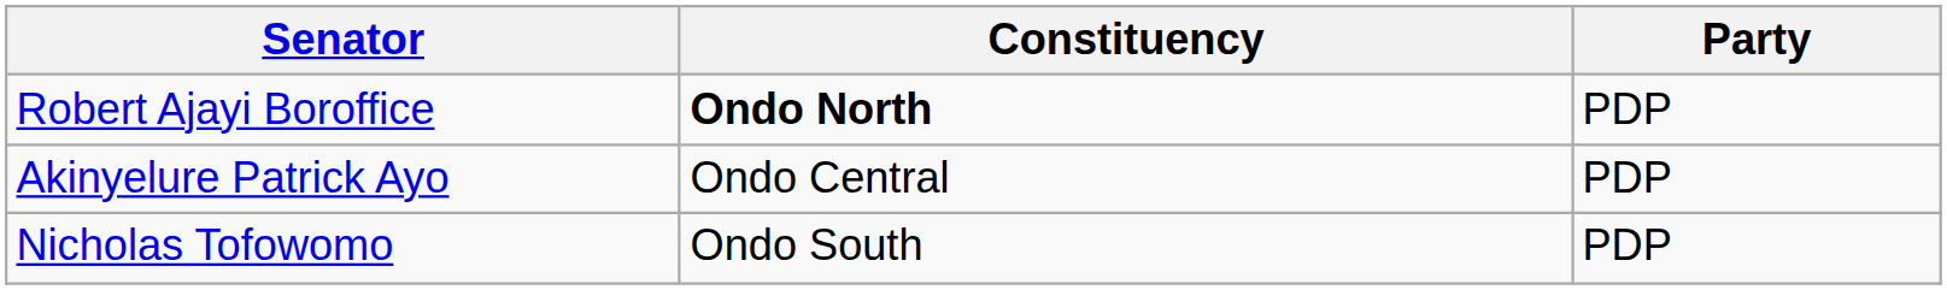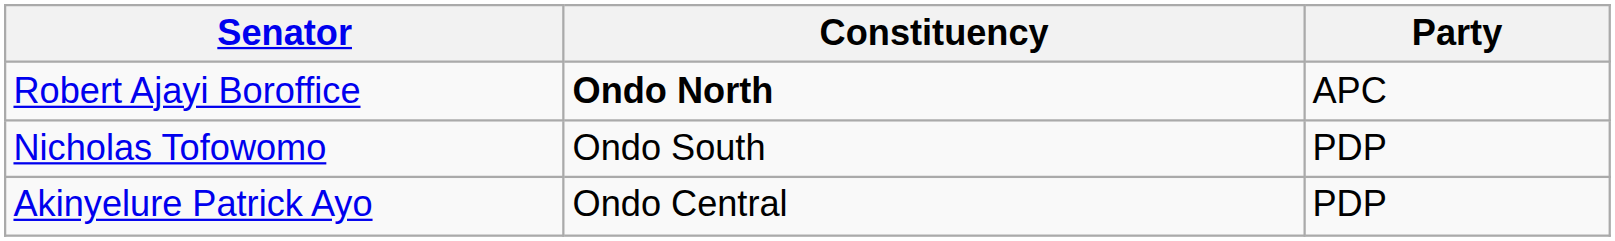Robert Ajayi Boroffice | Party: PDP -> APC
rows swapped: Akinyelure Patrick Ayo <-> Nicholas Tofowomo
